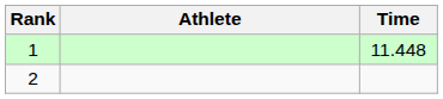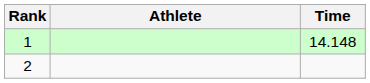1 | Time: 11.448 -> 14.148
